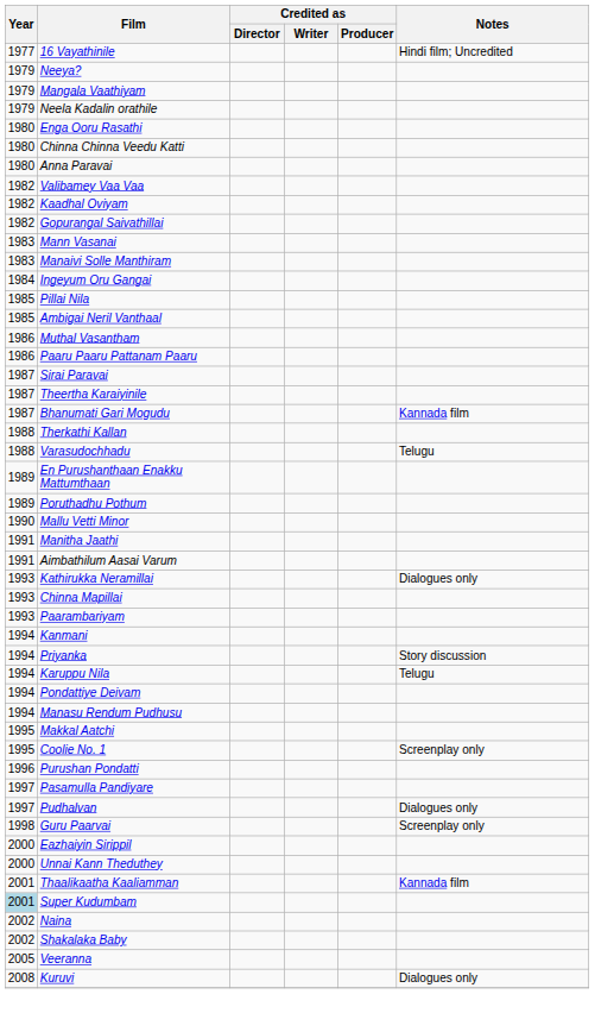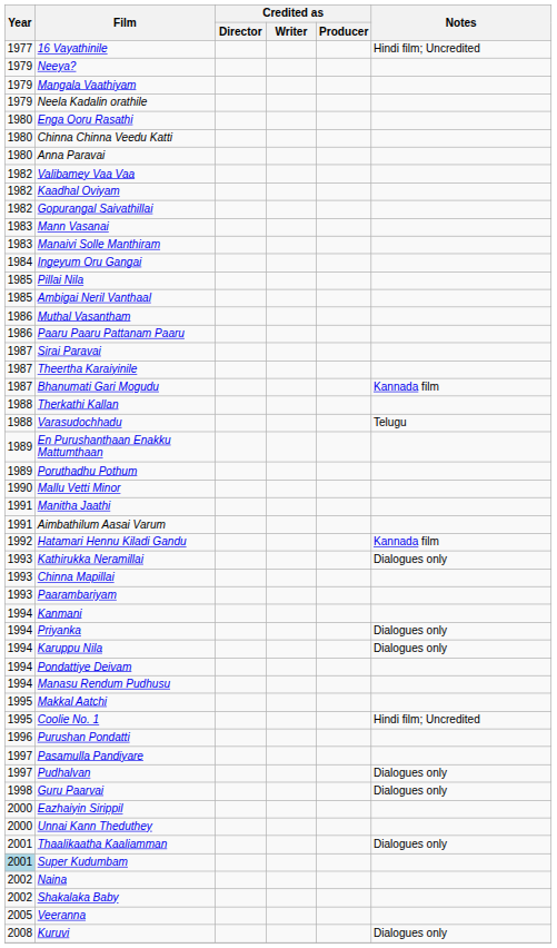+ row: 1992 | Hatamari Hennu Kiladi Gandu | Kannada film
Priyanka | Notes: Story discussion -> Dialogues only
Karuppu Nila | Notes: Telugu -> Dialogues only
Coolie No. 1 | Notes: Screenplay only -> Hindi film; Uncredited
Guru Paarvai | Notes: Screenplay only -> Dialogues only
Thaalikaatha Kaaliamman | Notes: Kannada film -> Dialogues only
